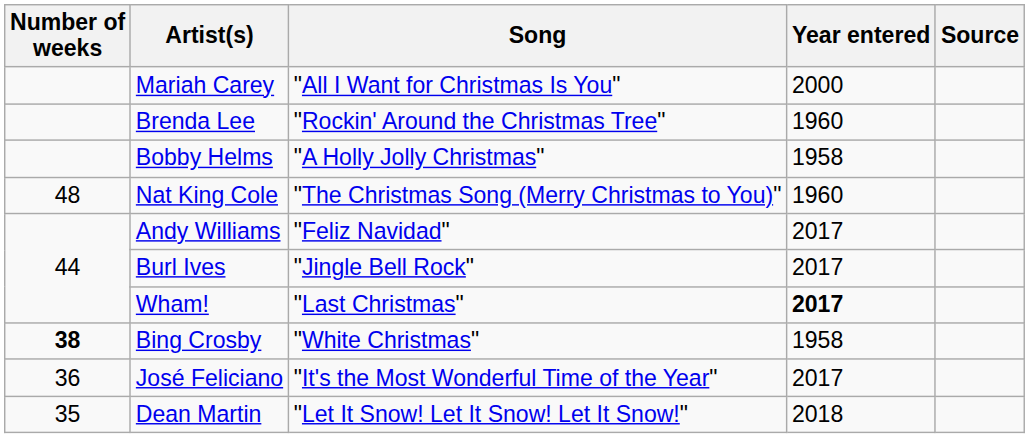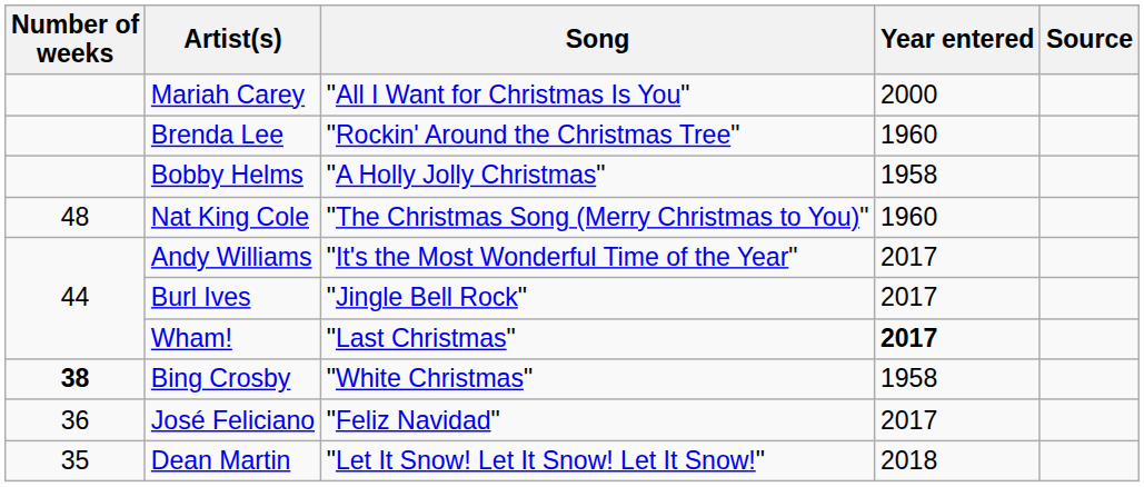Andy Williams | Song: "Feliz Navidad" -> "It's the Most Wonderful Time of the Year"
José Feliciano | Song: "It's the Most Wonderful Time of the Year" -> "Feliz Navidad"
